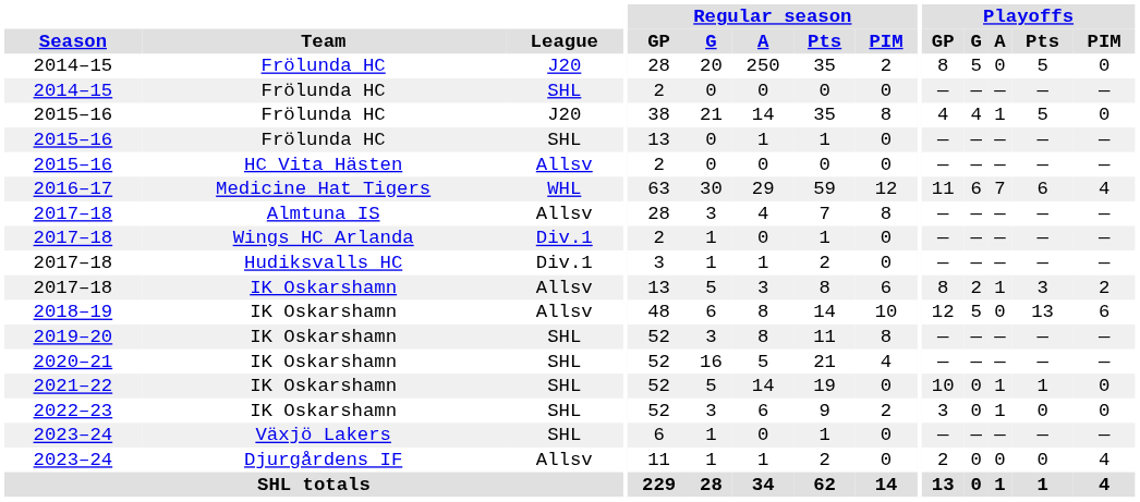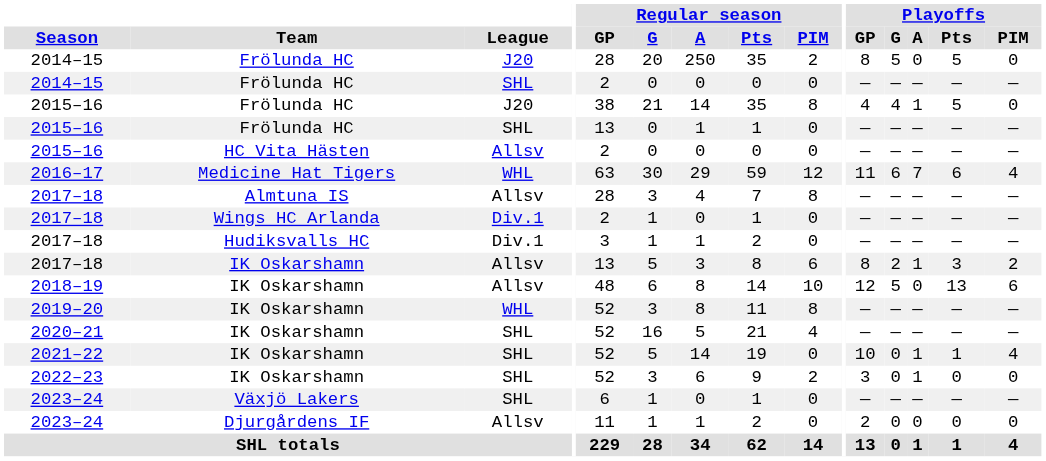2019–20 | League: SHL -> WHL
2021–22 | Playoffs / PIM: 0 -> 4
2023–24 / Djurgårdens IF | Playoffs / PIM: 4 -> 0
